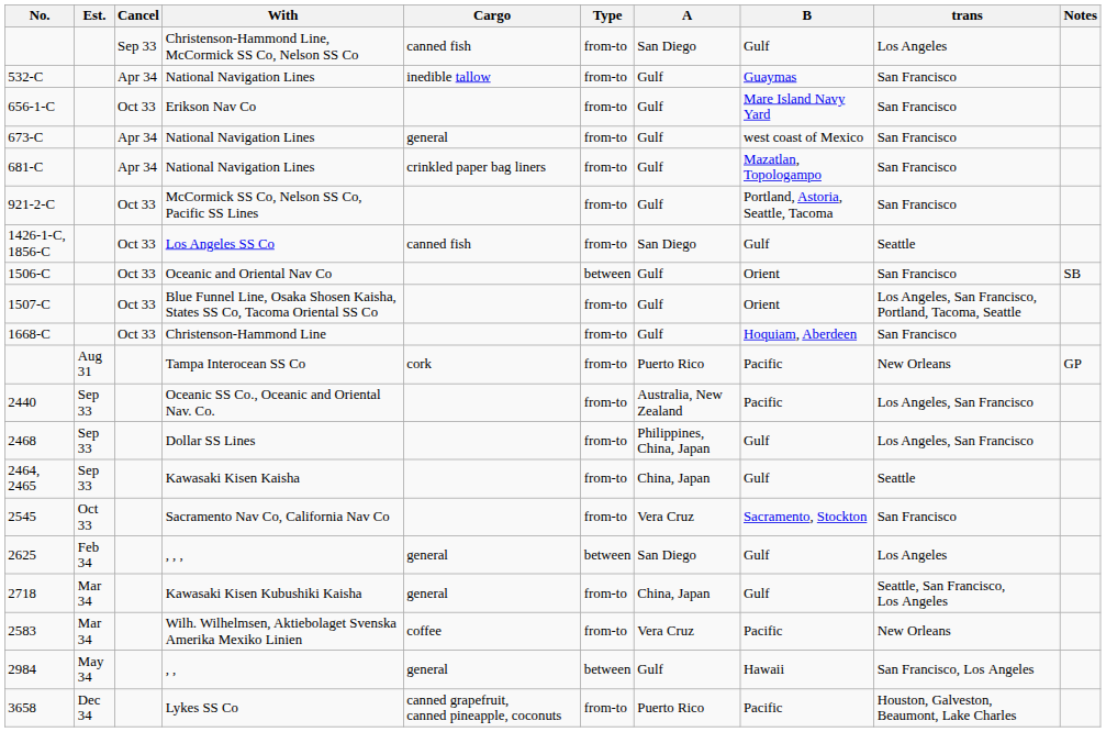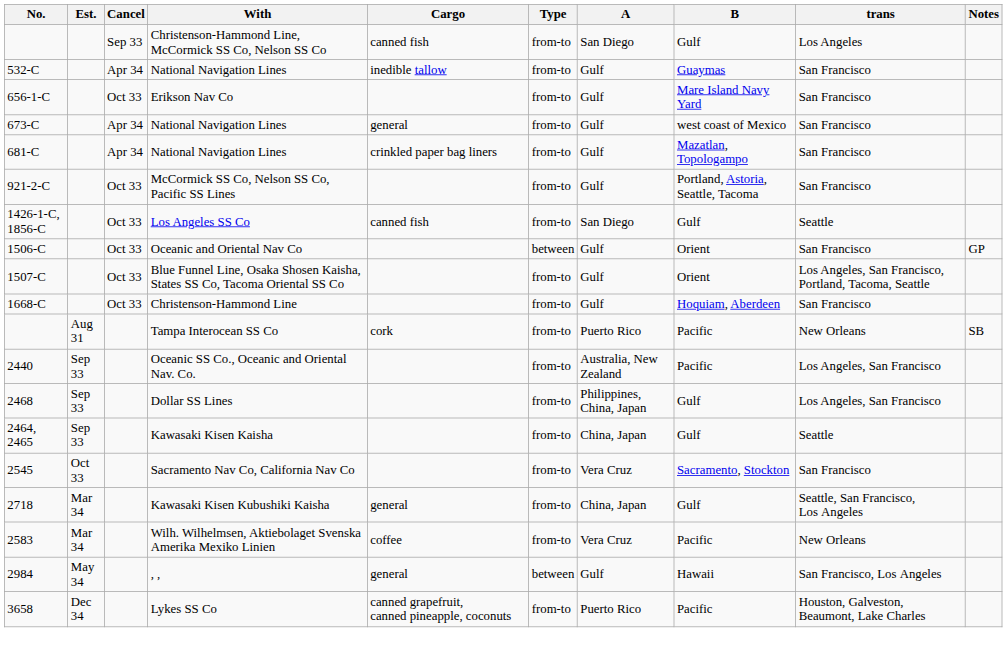Oceanic and Oriental Nav Co | Notes: SB -> GP
Tampa Interocean SS Co | Notes: GP -> SB
- row: 2625 | Feb 34 | , , , | general | between | San Diego | Gulf | Los Angeles
